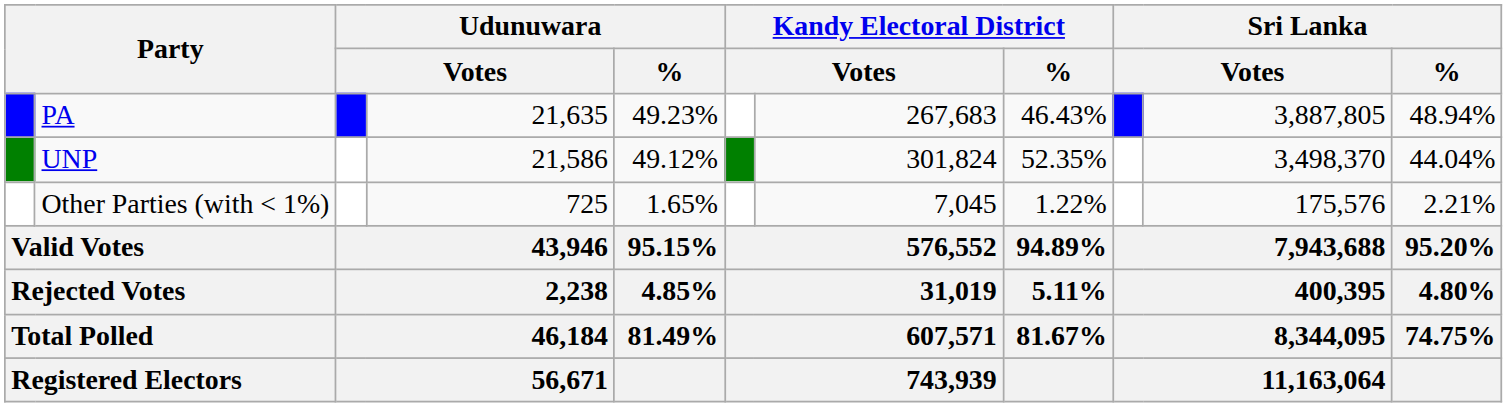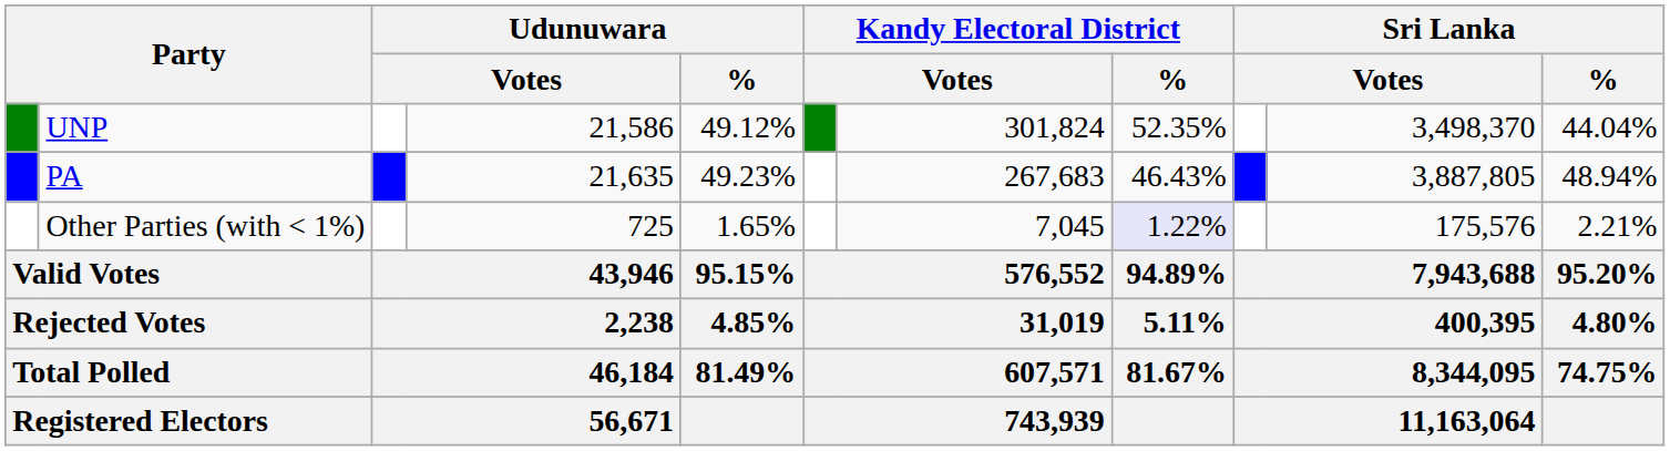rows swapped: PA <-> UNP
Other Parties (with < 1%) | Kandy Electoral District / %: no background -> lavender background
